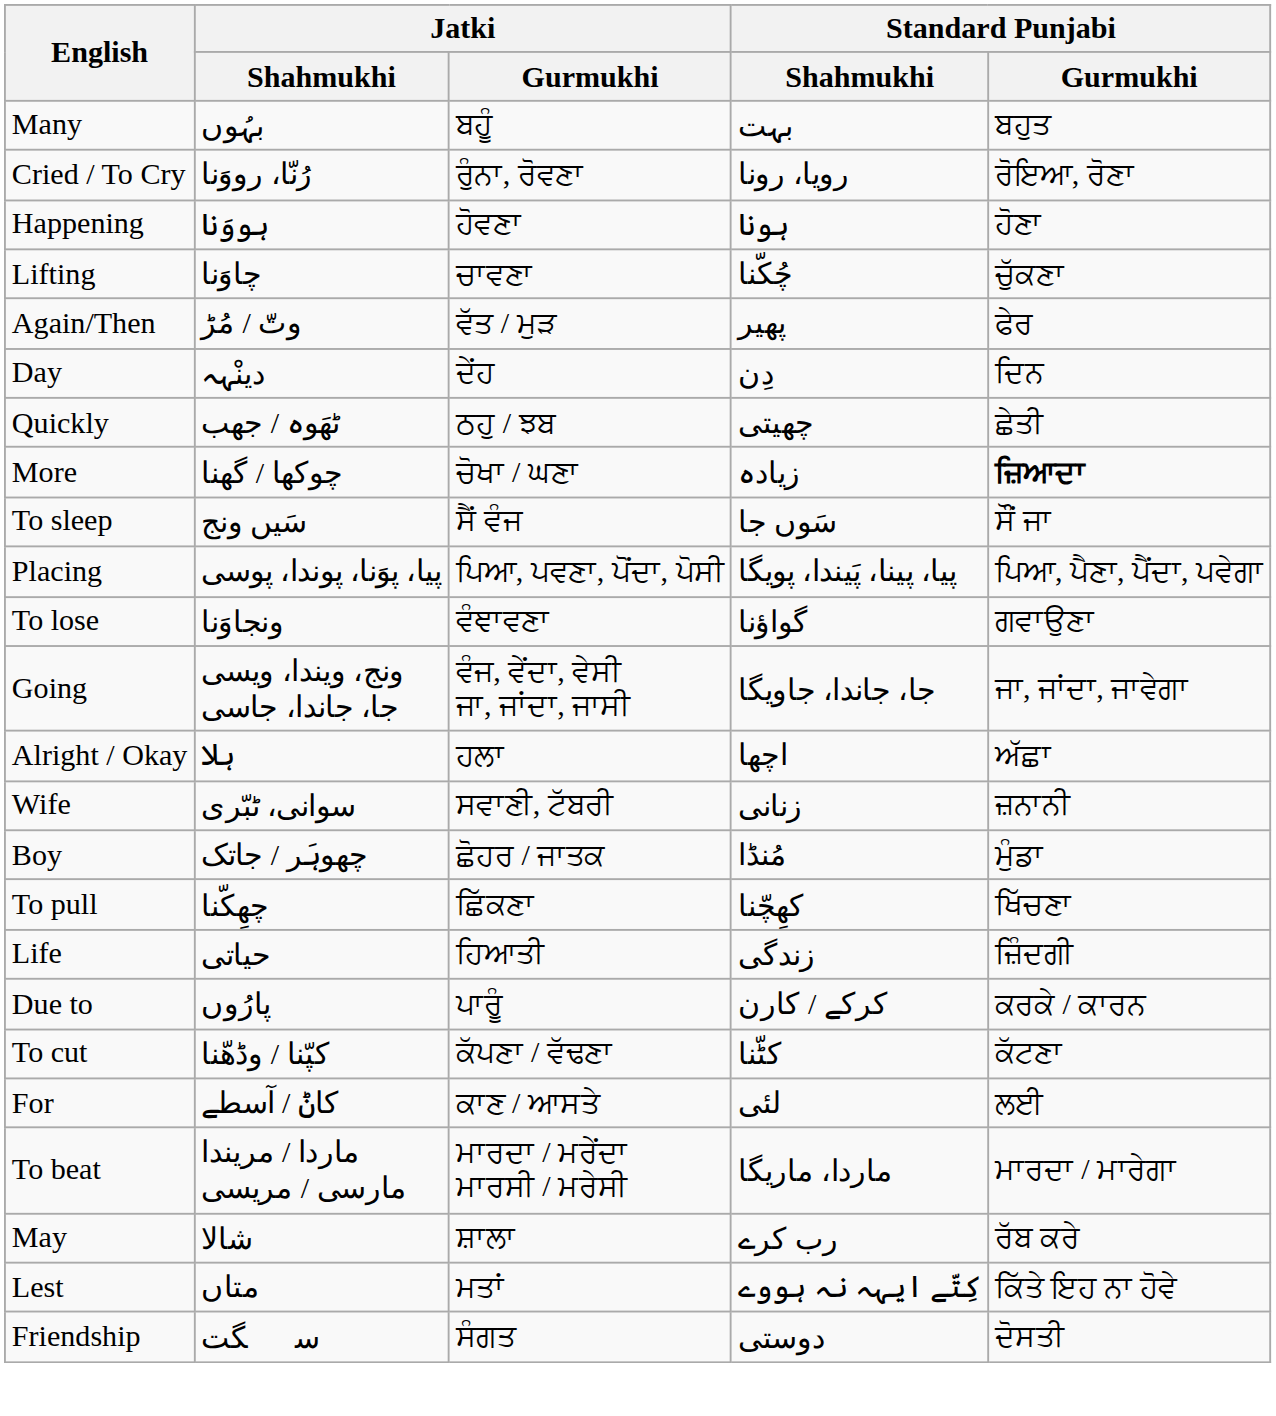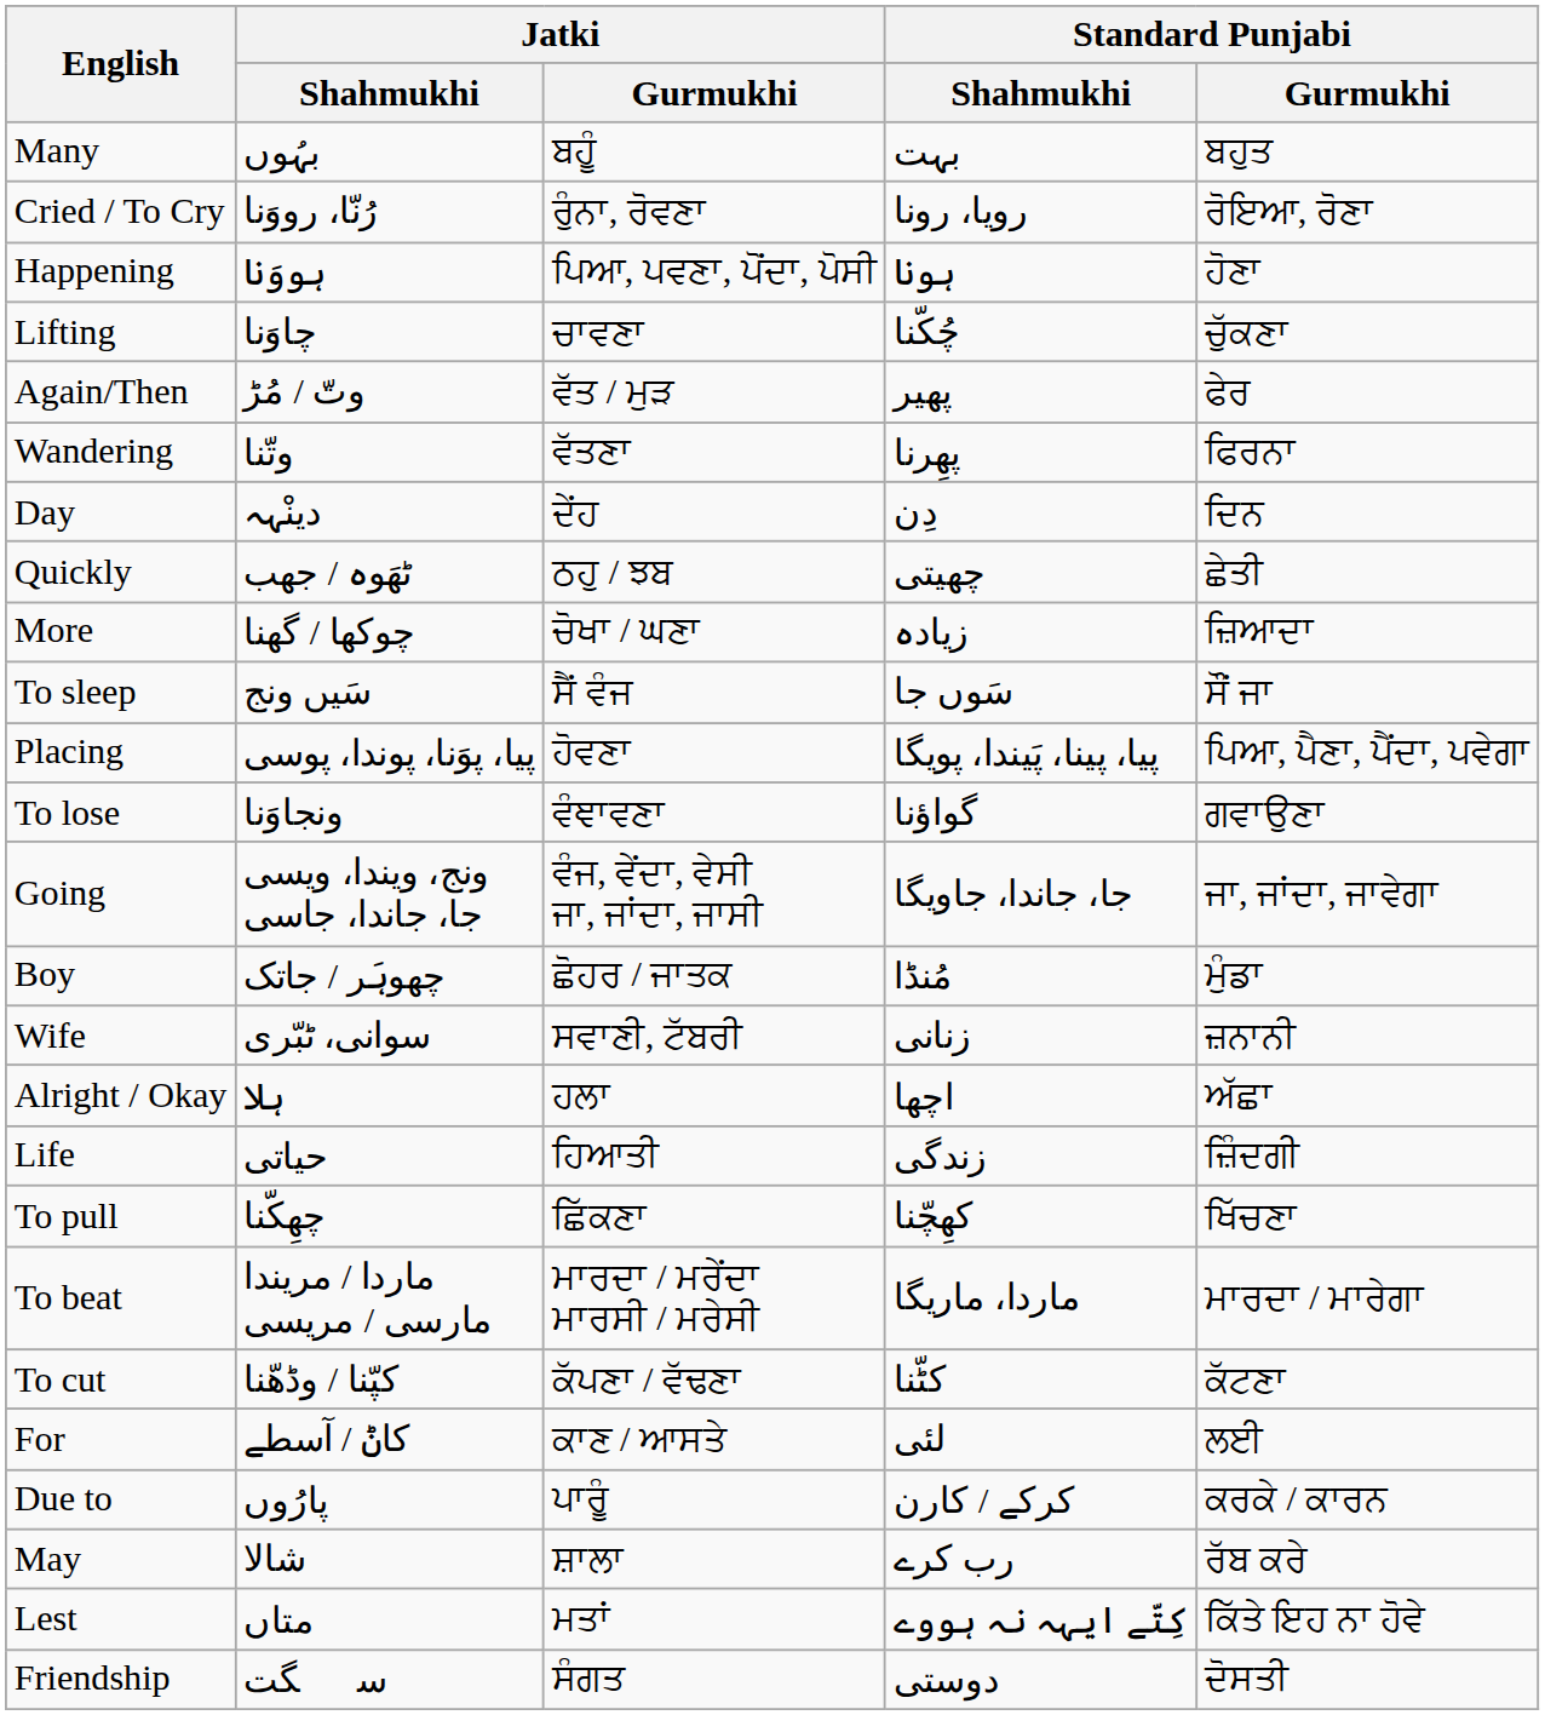Happening | Jatki / Gurmukhi: ਹੋਵਣਾ -> ਪਿਆ, ਪਵਣਾ, ਪੋਂਦਾ, ਪੋਸੀ
+ row: Wandering | وتّنا | ਵੱਤਣਾ | پھِرنا | ਫਿਰਨਾ
More | Standard Punjabi / Gurmukhi: bold -> normal
Placing | Jatki / Gurmukhi: ਪਿਆ, ਪਵਣਾ, ਪੋਂਦਾ, ਪੋਸੀ -> ਹੋਵਣਾ
rows swapped: Alright / Okay <-> Boy
rows swapped: Life <-> To pull
rows swapped: To beat <-> Due to
